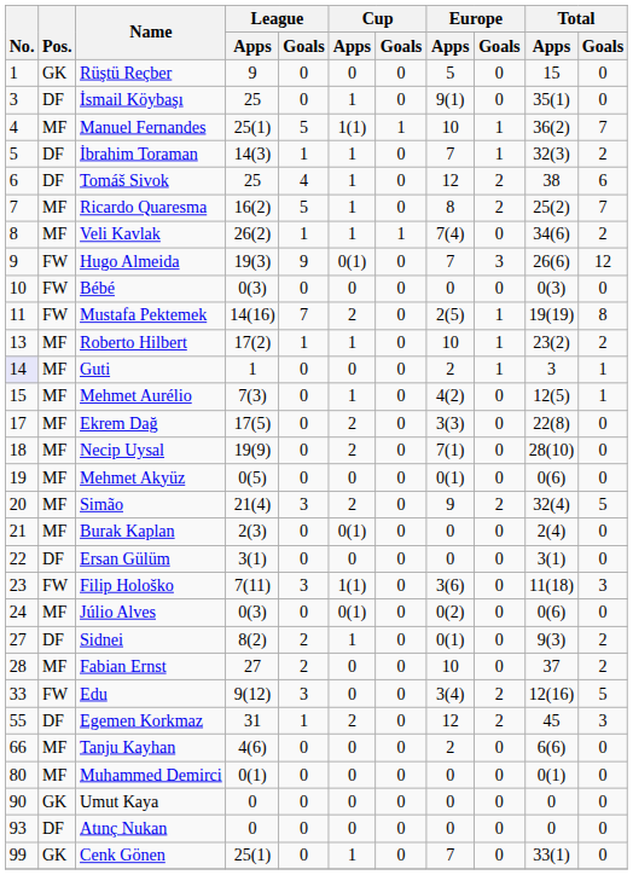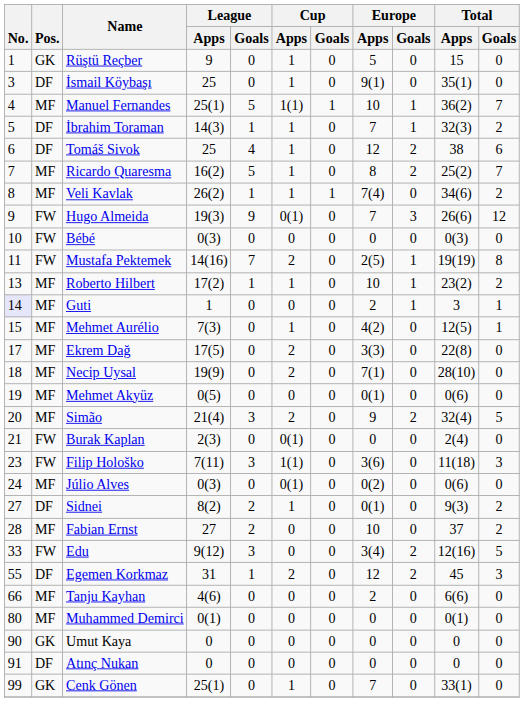Rüştü Reçber | Cup / Apps: 0 -> 1
Burak Kaplan | Pos.: MF -> FW
- row: 22 | DF | Ersan Gülüm | 3(1) | 0 | 0 | 0 | 0 | 0 | 3(1) | 0
Atınç Nukan | No.: 93 -> 91
